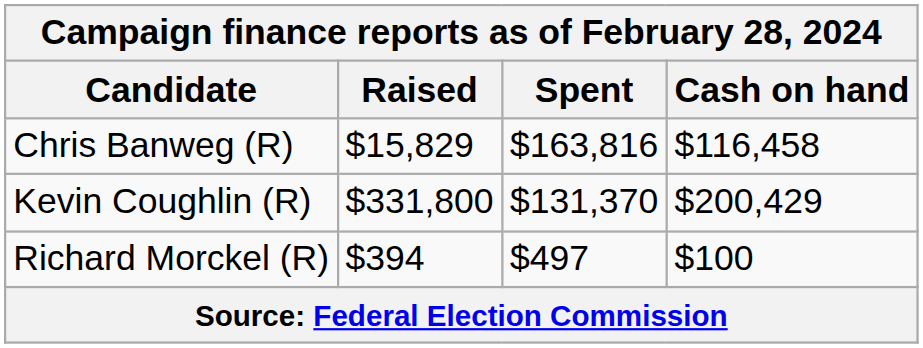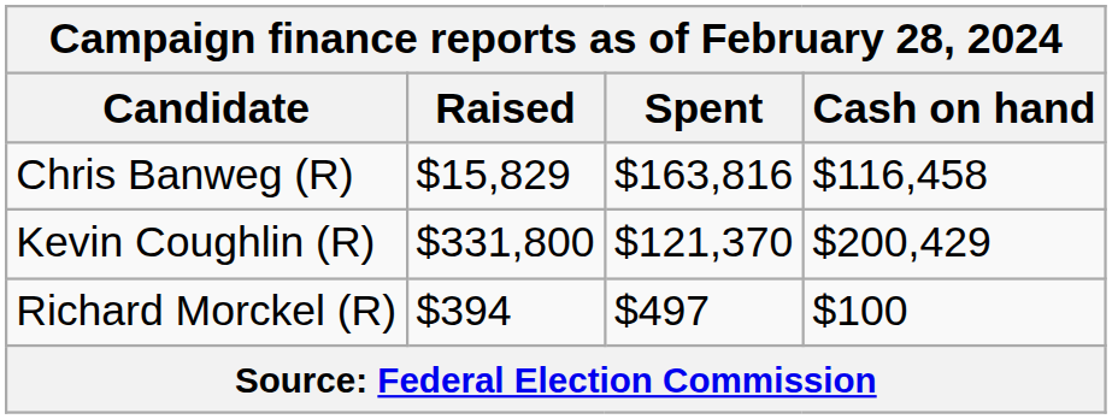Kevin Coughlin (R) | Spent: $131,370 -> $121,370
